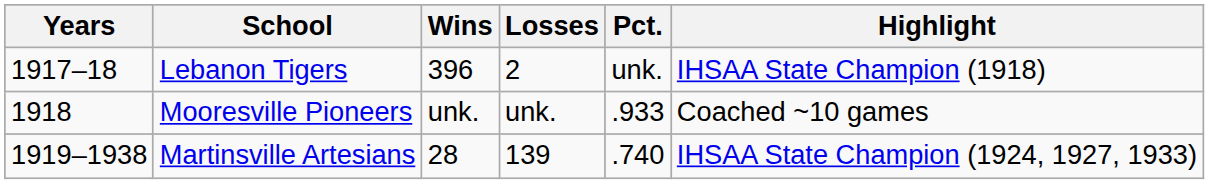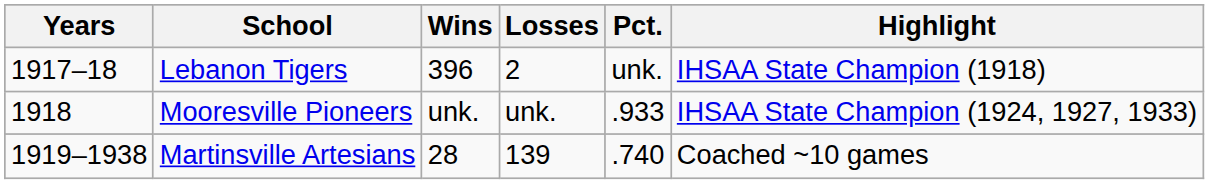Mooresville Pioneers | Highlight: Coached ~10 games -> IHSAA State Champion (1924, 1927, 1933)
Martinsville Artesians | Highlight: IHSAA State Champion (1924, 1927, 1933) -> Coached ~10 games
